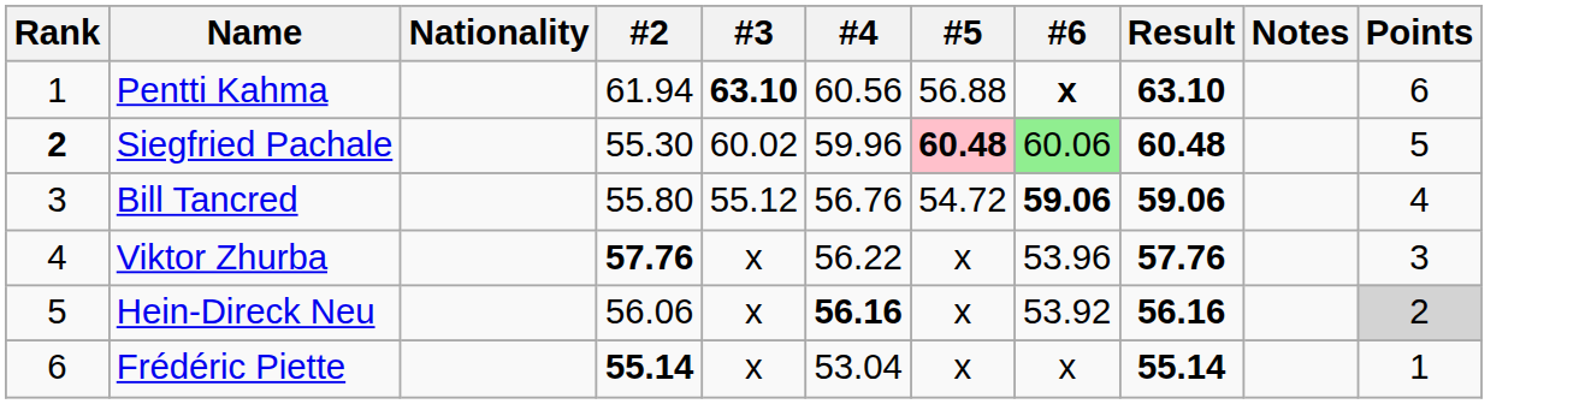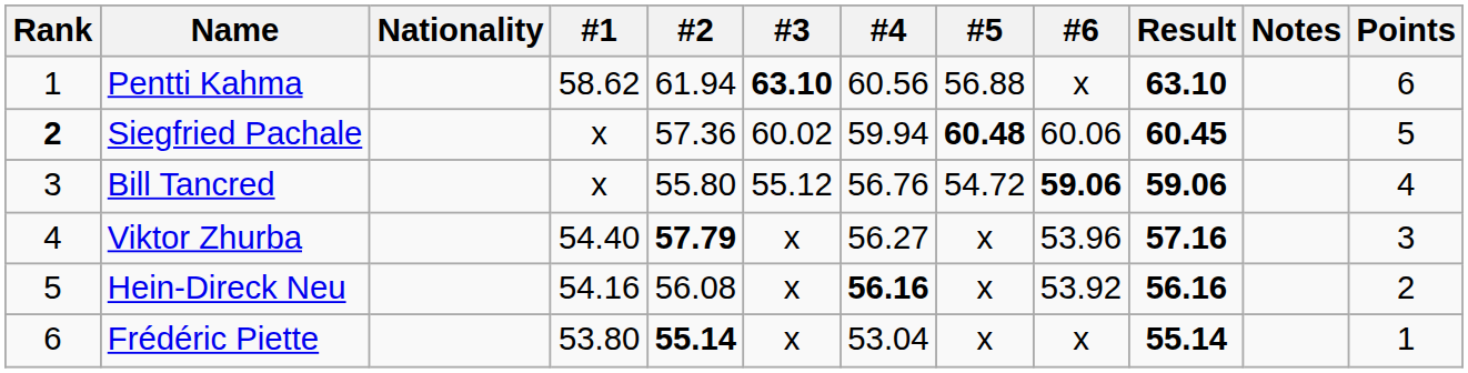+ column: #1 | 58.62 | x | x | 54.40 | 54.16 | 53.80
Pentti Kahma | #6: bold -> normal
Siegfried Pachale | #2: 55.30 -> 57.36
Siegfried Pachale | #4: 59.96 -> 59.94
Siegfried Pachale | #5: pink background -> no background
Siegfried Pachale | #6: lightgreen background -> no background
Siegfried Pachale | Result: 60.48 -> 60.45
Viktor Zhurba | #2: 57.76 -> 57.79
Viktor Zhurba | #4: 56.22 -> 56.27
Viktor Zhurba | Result: 57.76 -> 57.16
Hein-Direck Neu | #2: 56.06 -> 56.08
Hein-Direck Neu | Points: lightgrey background -> no background
